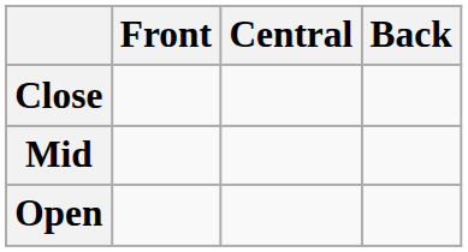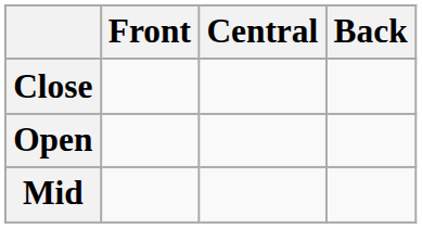rows swapped: Mid <-> Open
